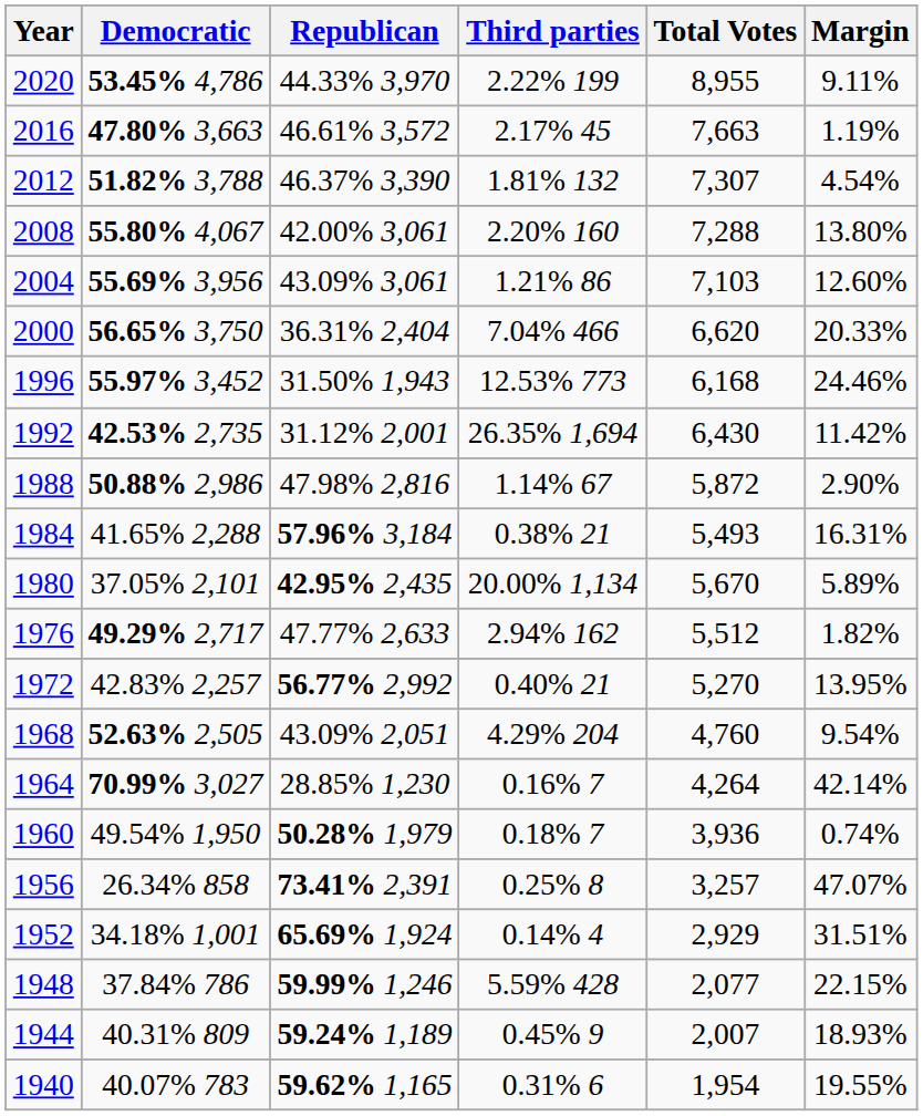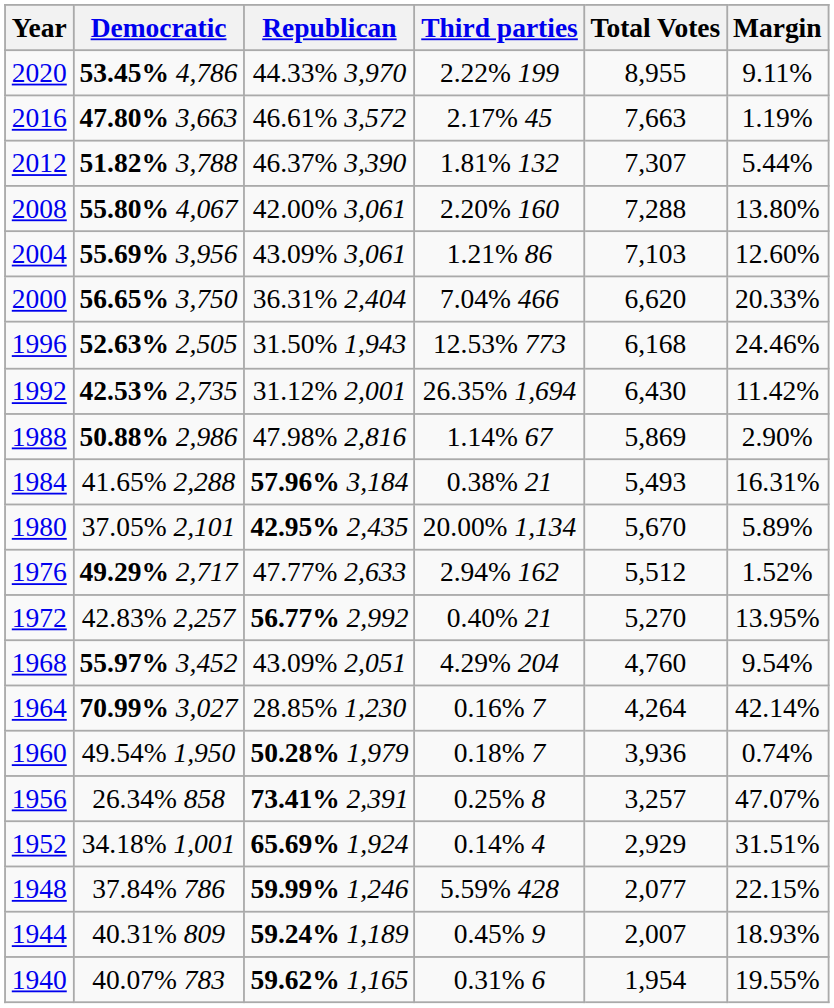2012 | Margin: 4.54% -> 5.44%
1996 | Democratic: 55.97% 3,452 -> 52.63% 2,505
1988 | Total Votes: 5,872 -> 5,869
1976 | Margin: 1.82% -> 1.52%
1968 | Democratic: 52.63% 2,505 -> 55.97% 3,452
